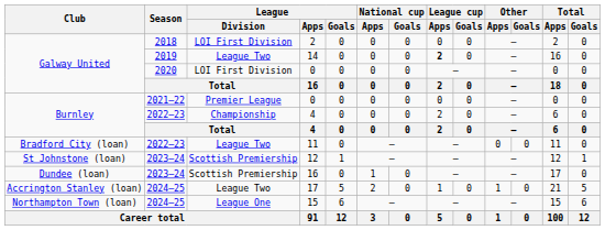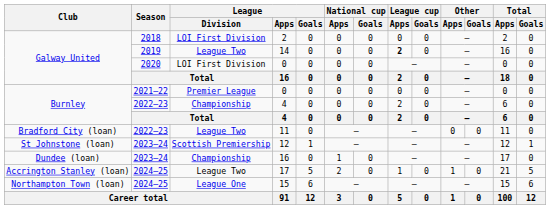Dundee (loan) / 16 | League / Division: Scottish Premiership -> Championship
